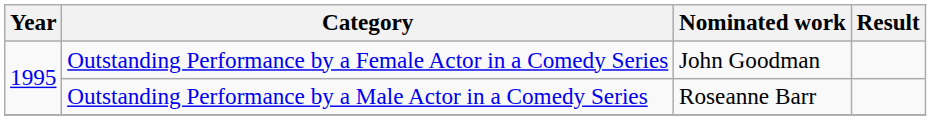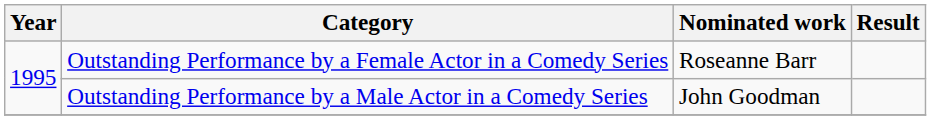Outstanding Performance by a Female Actor in a Comedy Series | Nominated work: John Goodman -> Roseanne Barr
Outstanding Performance by a Male Actor in a Comedy Series | Nominated work: Roseanne Barr -> John Goodman
